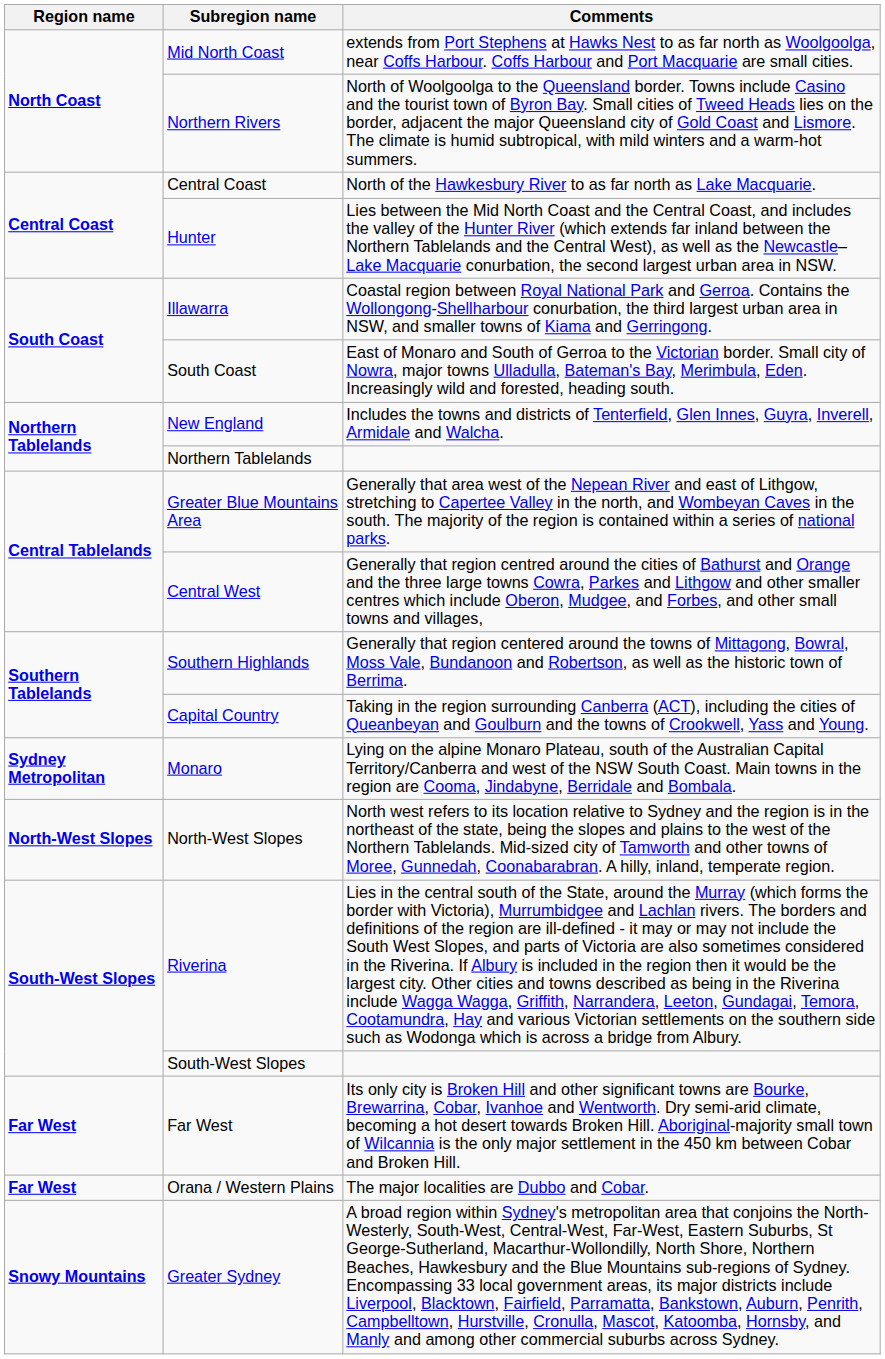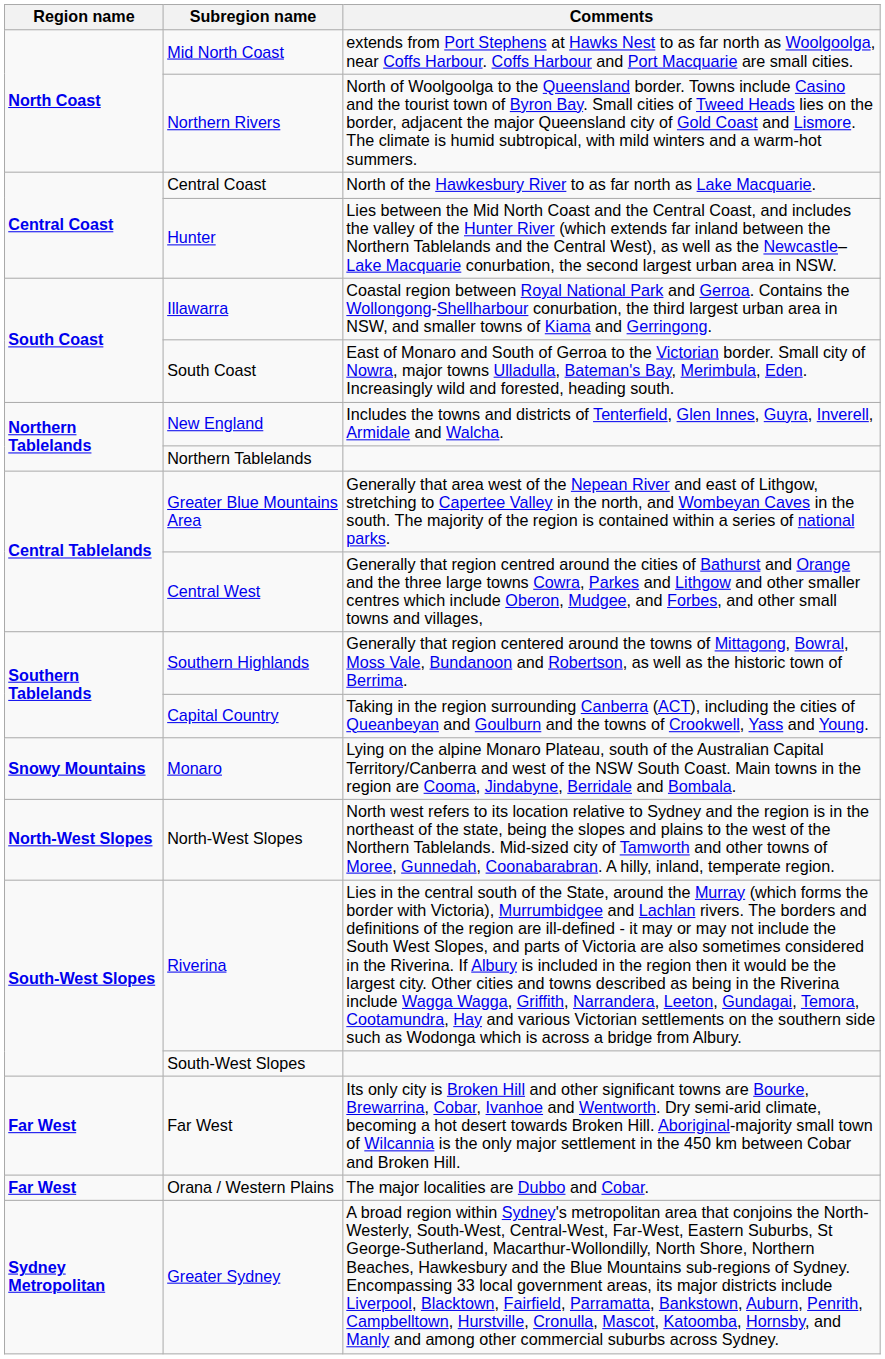Monaro | Region name: Sydney Metropolitan -> Snowy Mountains
Greater Sydney | Region name: Snowy Mountains -> Sydney Metropolitan
